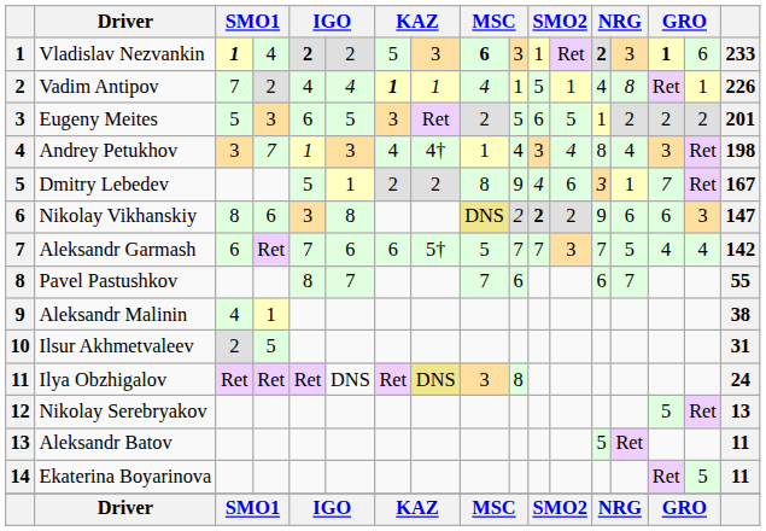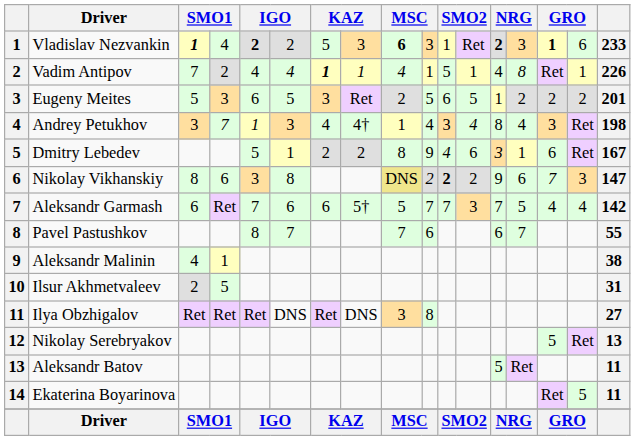Dmitry Lebedev | column 15: 7 -> 6
Nikolay Vikhanskiy | column 15: 6 -> 7
Ilya Obzhigalov | column 8: khaki background -> no background
Ilya Obzhigalov | column 17: 24 -> 27
